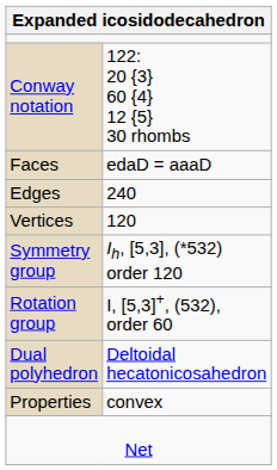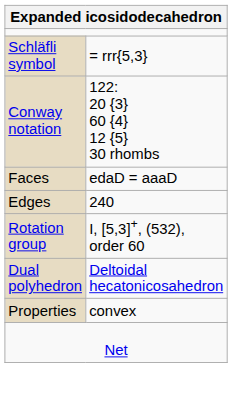+ row: Schläfli symbol | = rrr{5,3}
- row: Vertices | 120
- row: Symmetry group | Ih, [5,3], (*532) order 120
